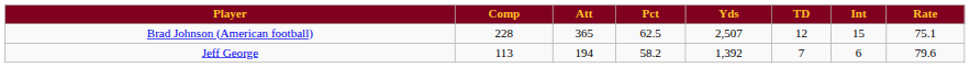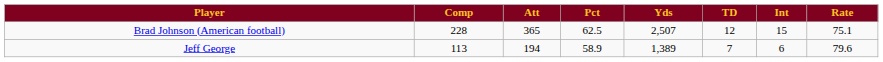Jeff George | Pct: 58.2 -> 58.9
Jeff George | Yds: 1,392 -> 1,389
